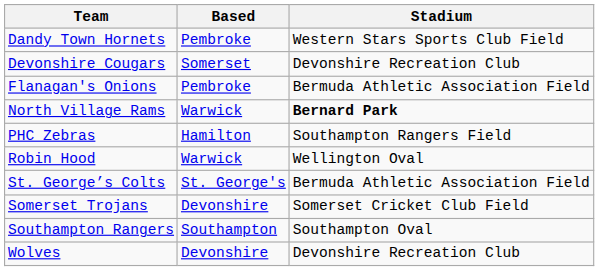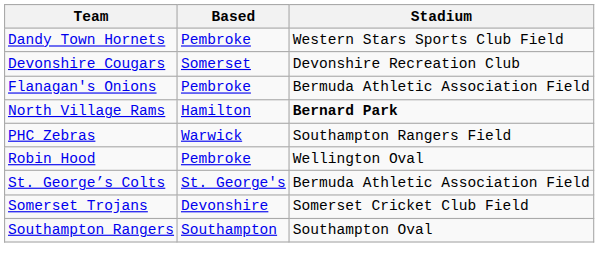North Village Rams | Based: Warwick -> Hamilton
PHC Zebras | Based: Hamilton -> Warwick
Robin Hood | Based: Warwick -> Pembroke
- row: Wolves | Devonshire | Devonshire Recreation Club
